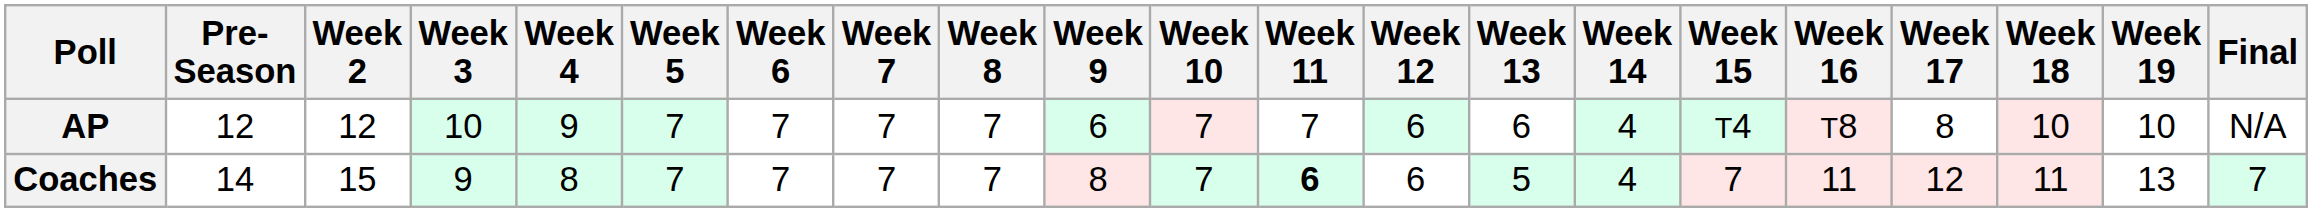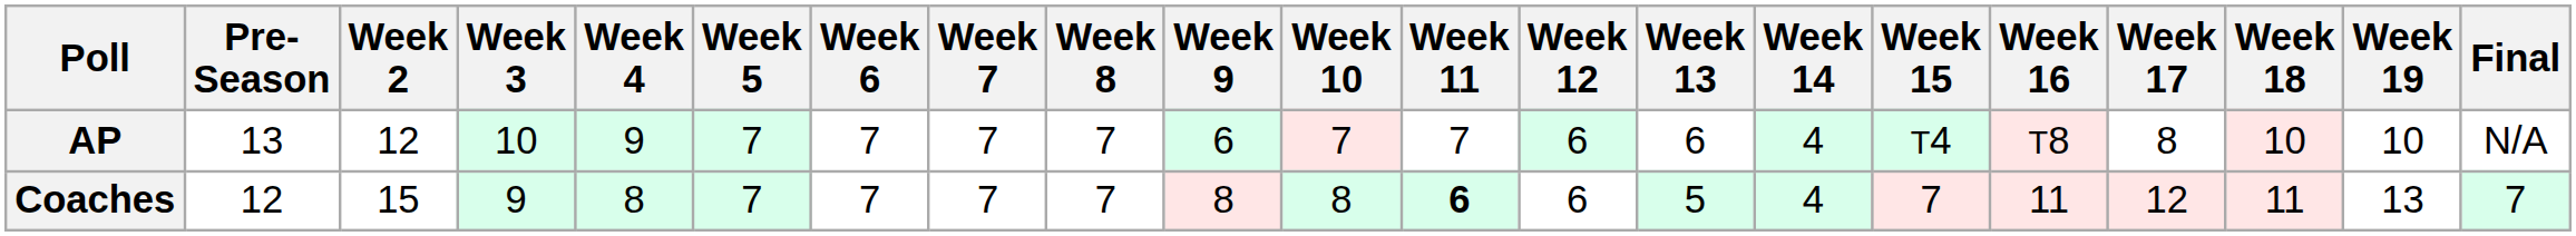AP | Pre- Season: 12 -> 13
Coaches | Pre- Season: 14 -> 12
Coaches | Week 10: 7 -> 8
